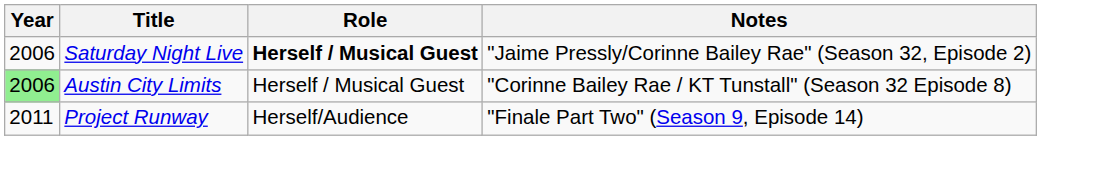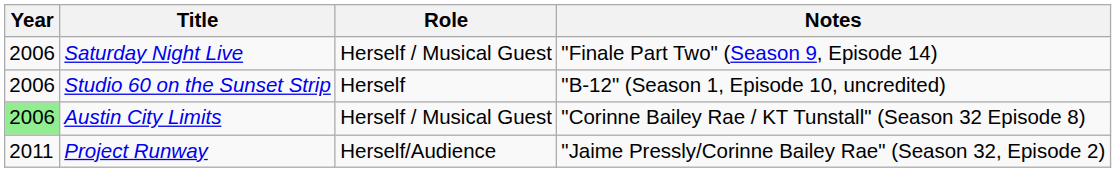Saturday Night Live | Role: bold -> normal
Saturday Night Live | Notes: "Jaime Pressly/Corinne Bailey Rae" (Season 32, Episode 2) -> "Finale Part Two" (Season 9, Episode 14)
+ row: 2006 | Studio 60 on the Sunset Strip | Herself | "B-12" (Season 1, Episode 10, uncredited)
Project Runway | Notes: "Finale Part Two" (Season 9, Episode 14) -> "Jaime Pressly/Corinne Bailey Rae" (Season 32, Episode 2)
